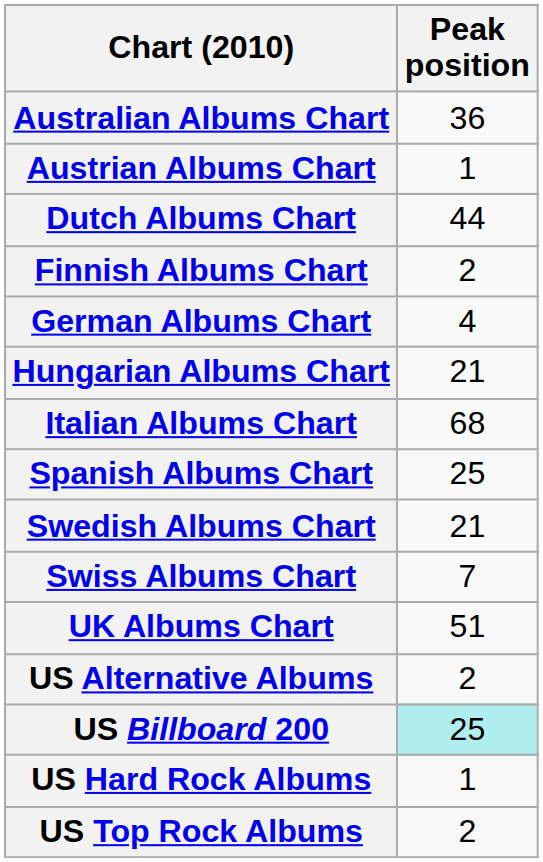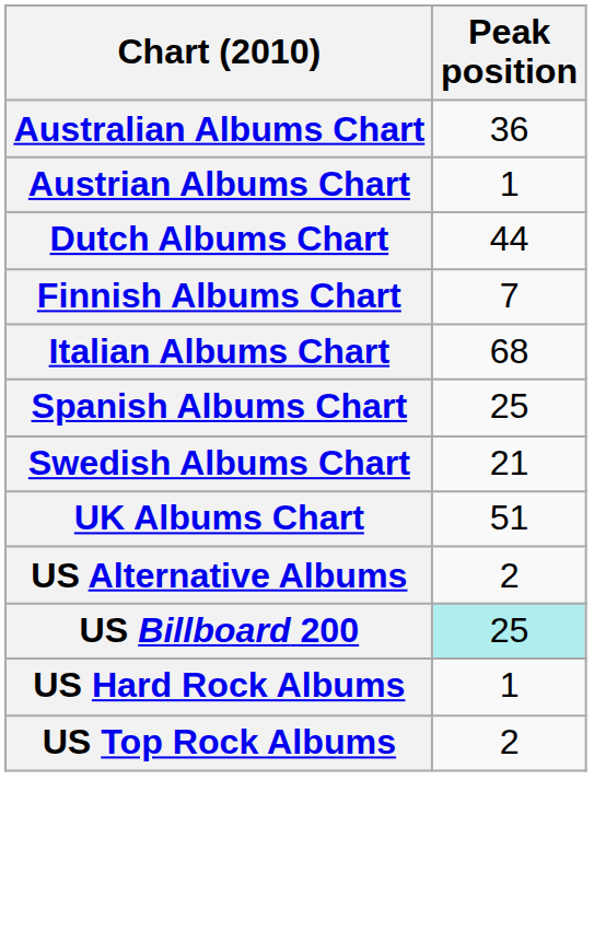Finnish Albums Chart | Peak position: 2 -> 7
- row: German Albums Chart | 4
- row: Hungarian Albums Chart | 21
- row: Swiss Albums Chart | 7
